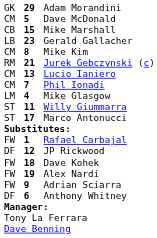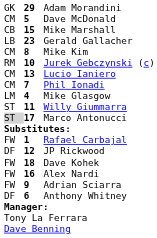Jurek Gebczynski (c) | column 2: 21 -> 10
Marco Antonucci | column 1: no background -> lightgrey background
Alex Nardi | column 2: 19 -> 16
